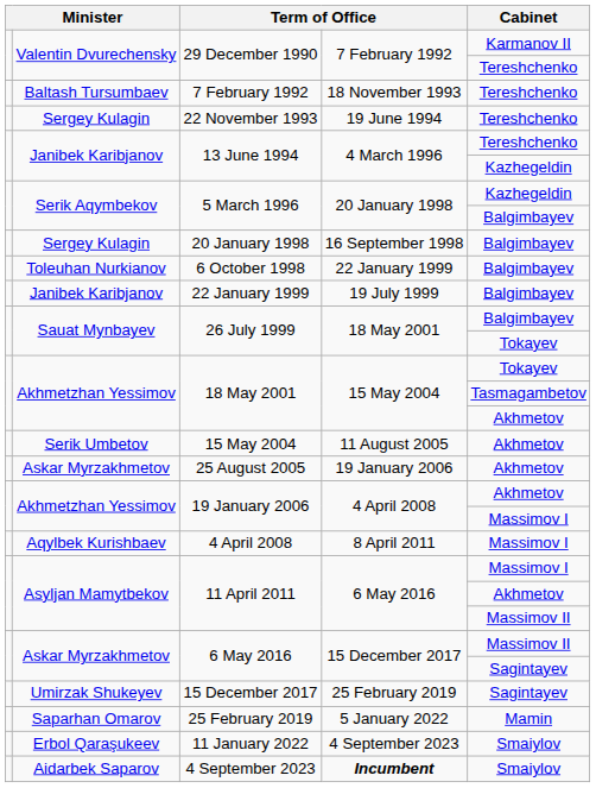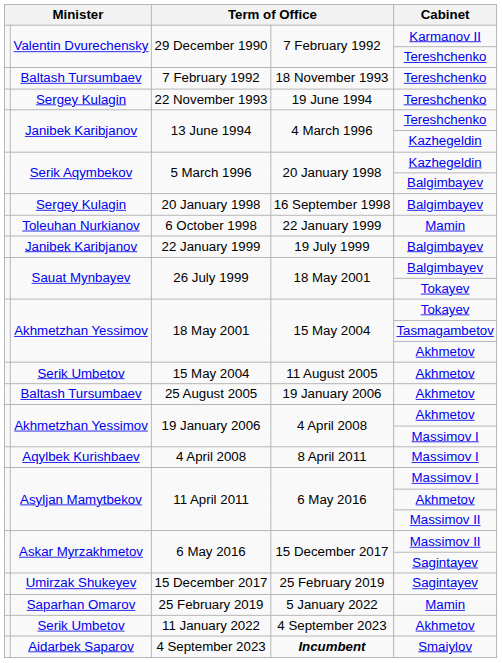6 October 1998 | column 5: Balgimbayev -> Mamin
25 August 2005 | column 2: Askar Myrzakhmetov -> Baltash Tursumbaev
11 January 2022 | column 2: Erbol Qaraşukeev -> Serik Umbetov
11 January 2022 | column 5: Smaiylov -> Akhmetov
